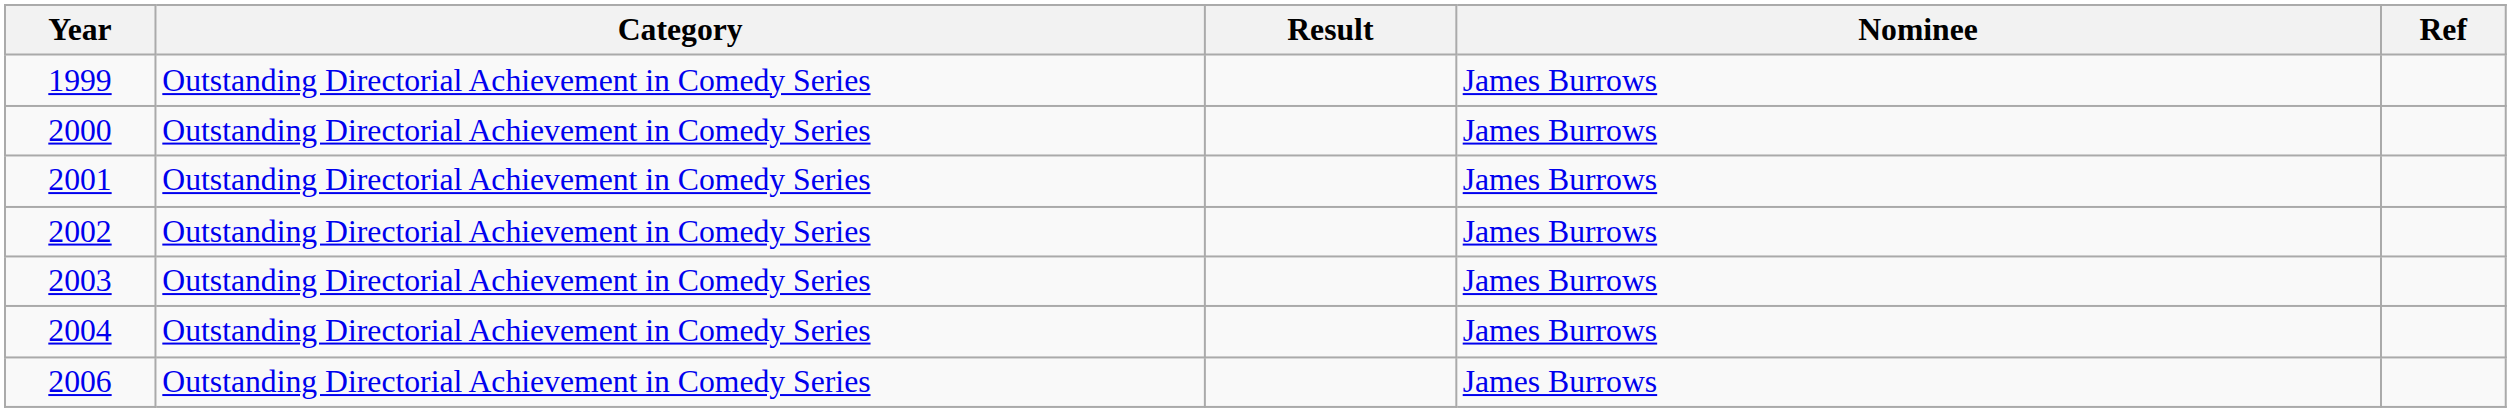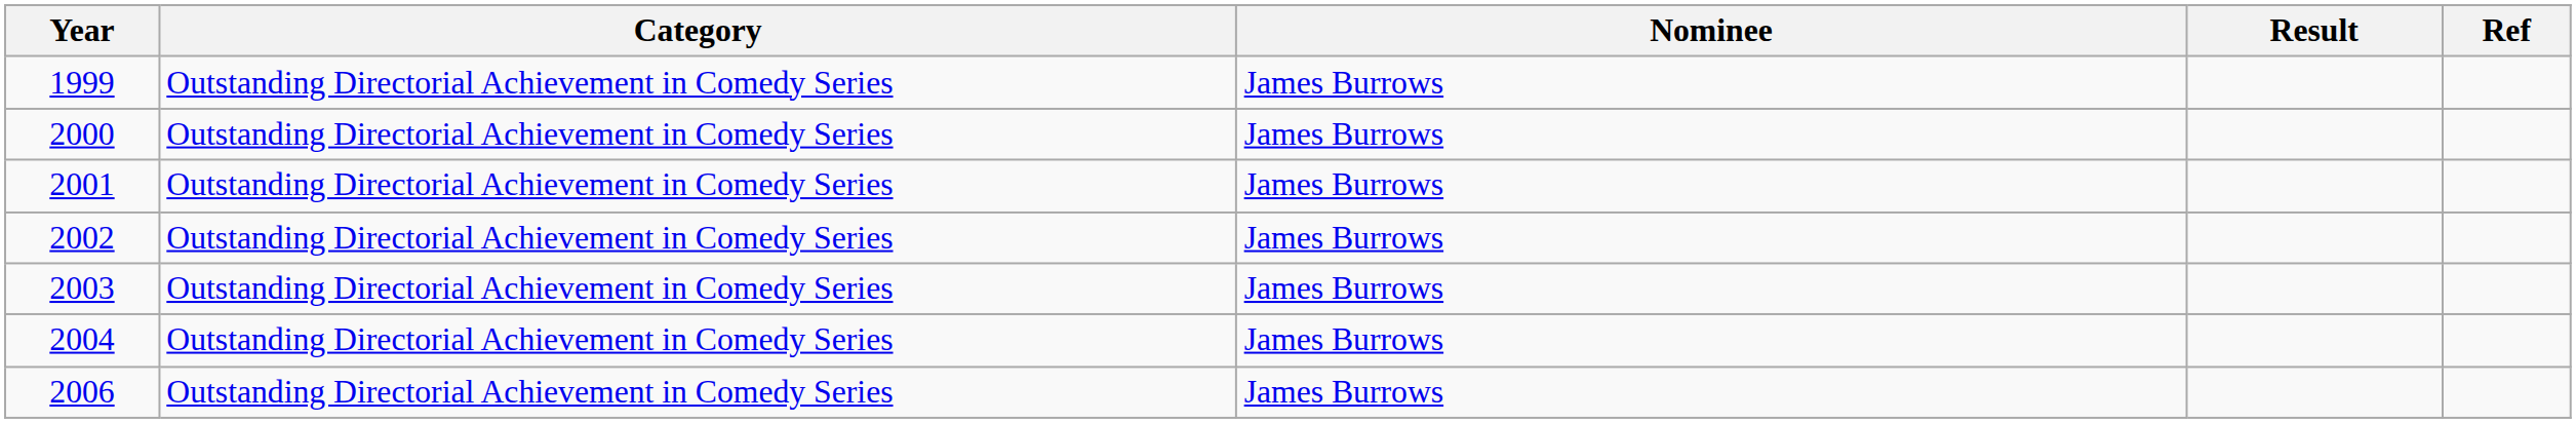columns swapped: Nominee <-> Result
